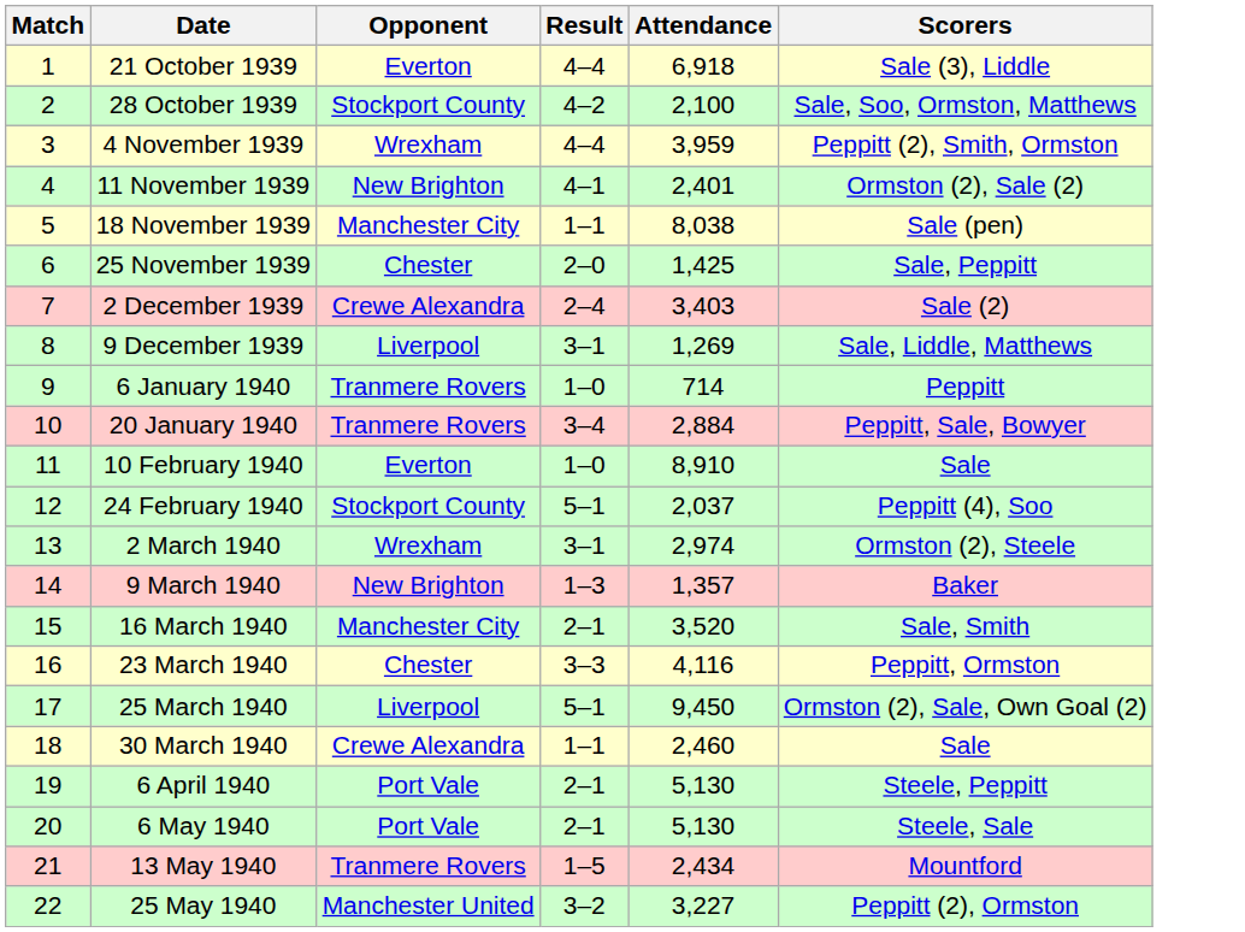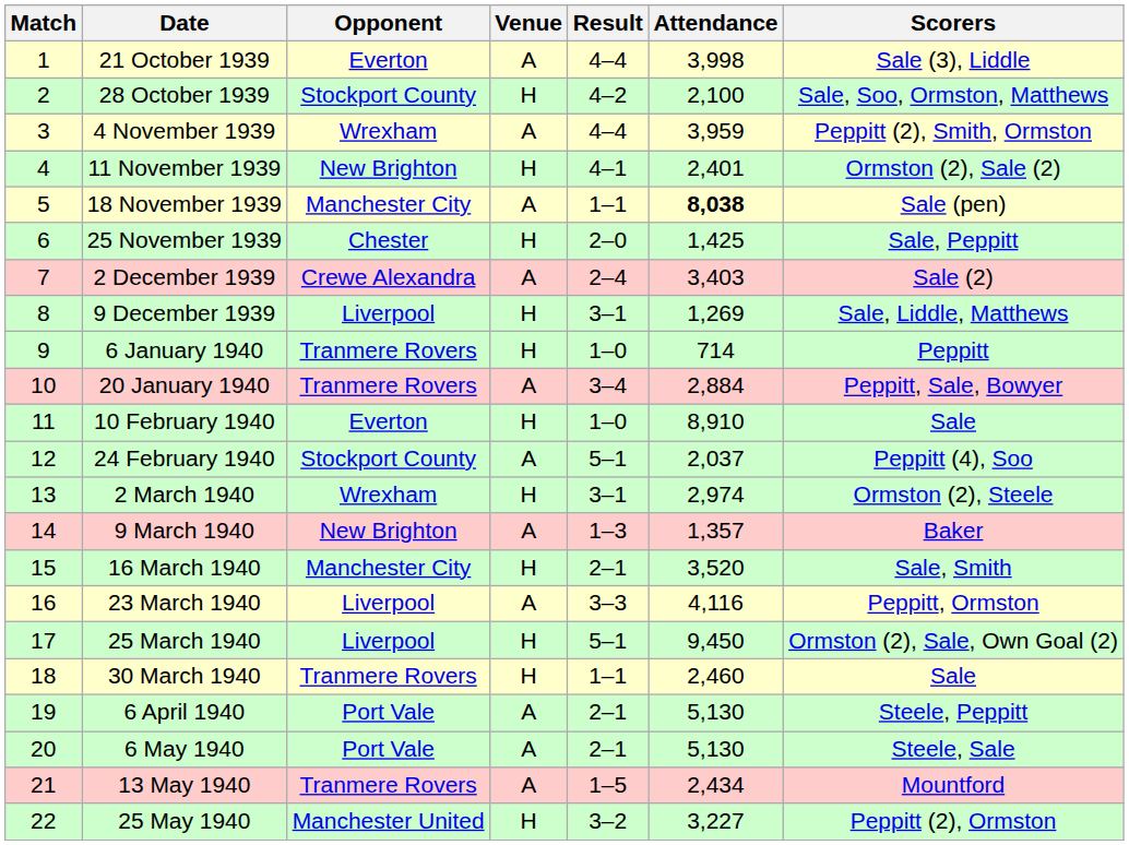+ column: Venue | A | H | A | H | A | H | A | H | H | A | H | A | H | A | H | A | H | H | A | A | A | H
21 October 1939 | Attendance: 6,918 -> 3,998
18 November 1939 | Attendance: normal -> bold
23 March 1940 | Opponent: Chester -> Liverpool
30 March 1940 | Opponent: Crewe Alexandra -> Tranmere Rovers
